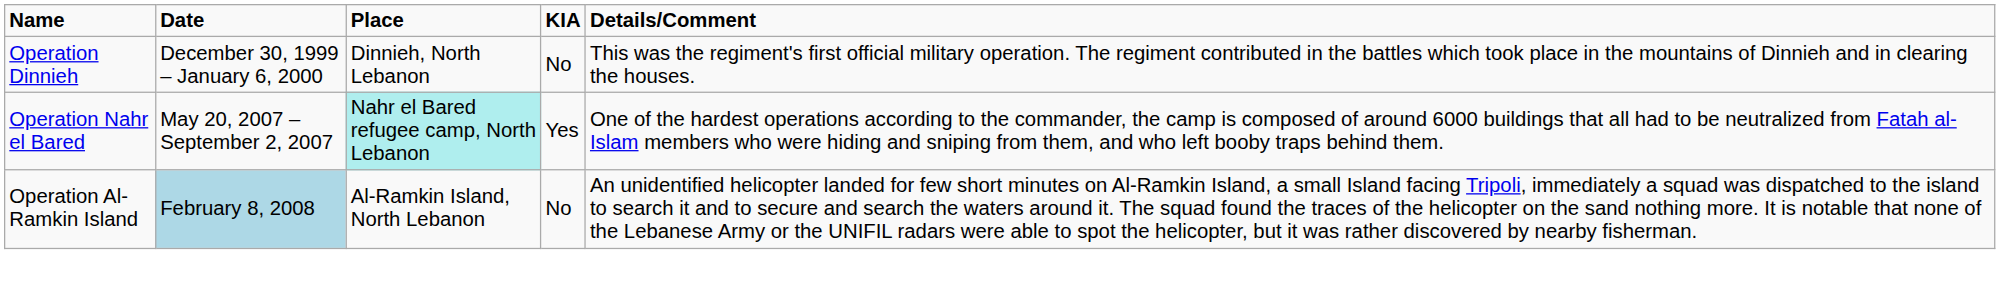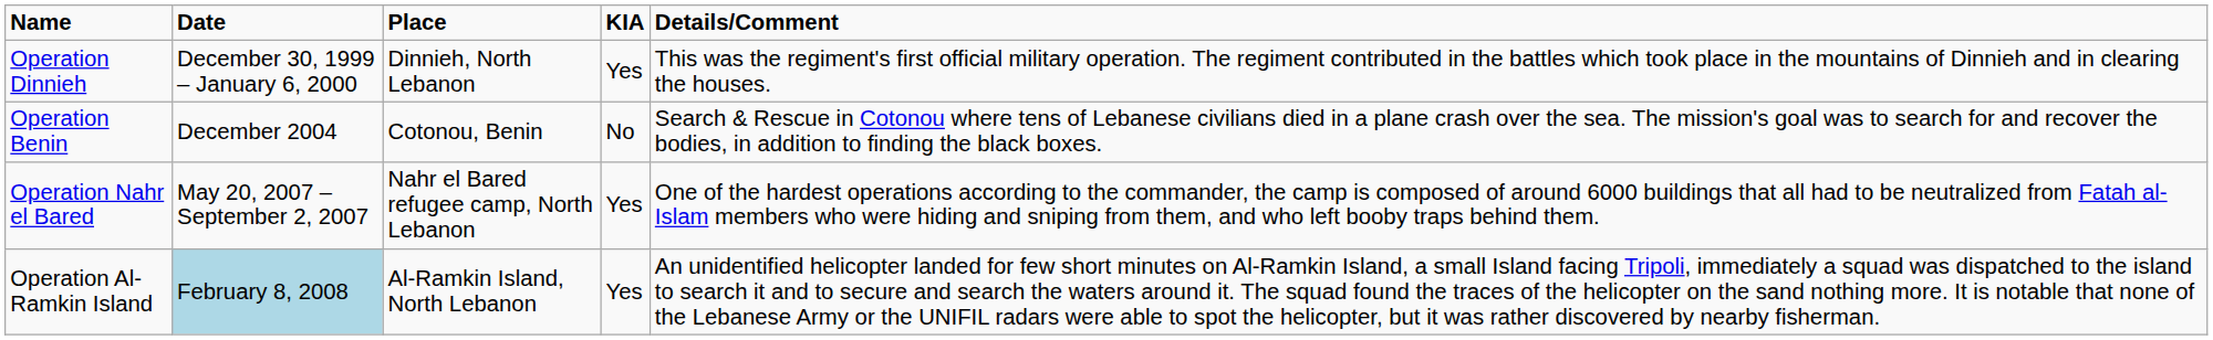Operation Dinnieh | KIA: No -> Yes
+ row: Operation Benin | December 2004 | Cotonou, Benin | No | Search & Rescue in Cotonou where tens of Lebanese civilians died in a plane crash over the sea. The mission's goal was to search for and recover the bodies, in addition to finding the black boxes.
Operation Nahr el Bared | Place: paleturquoise background -> no background
Operation Al-Ramkin Island | KIA: No -> Yes
